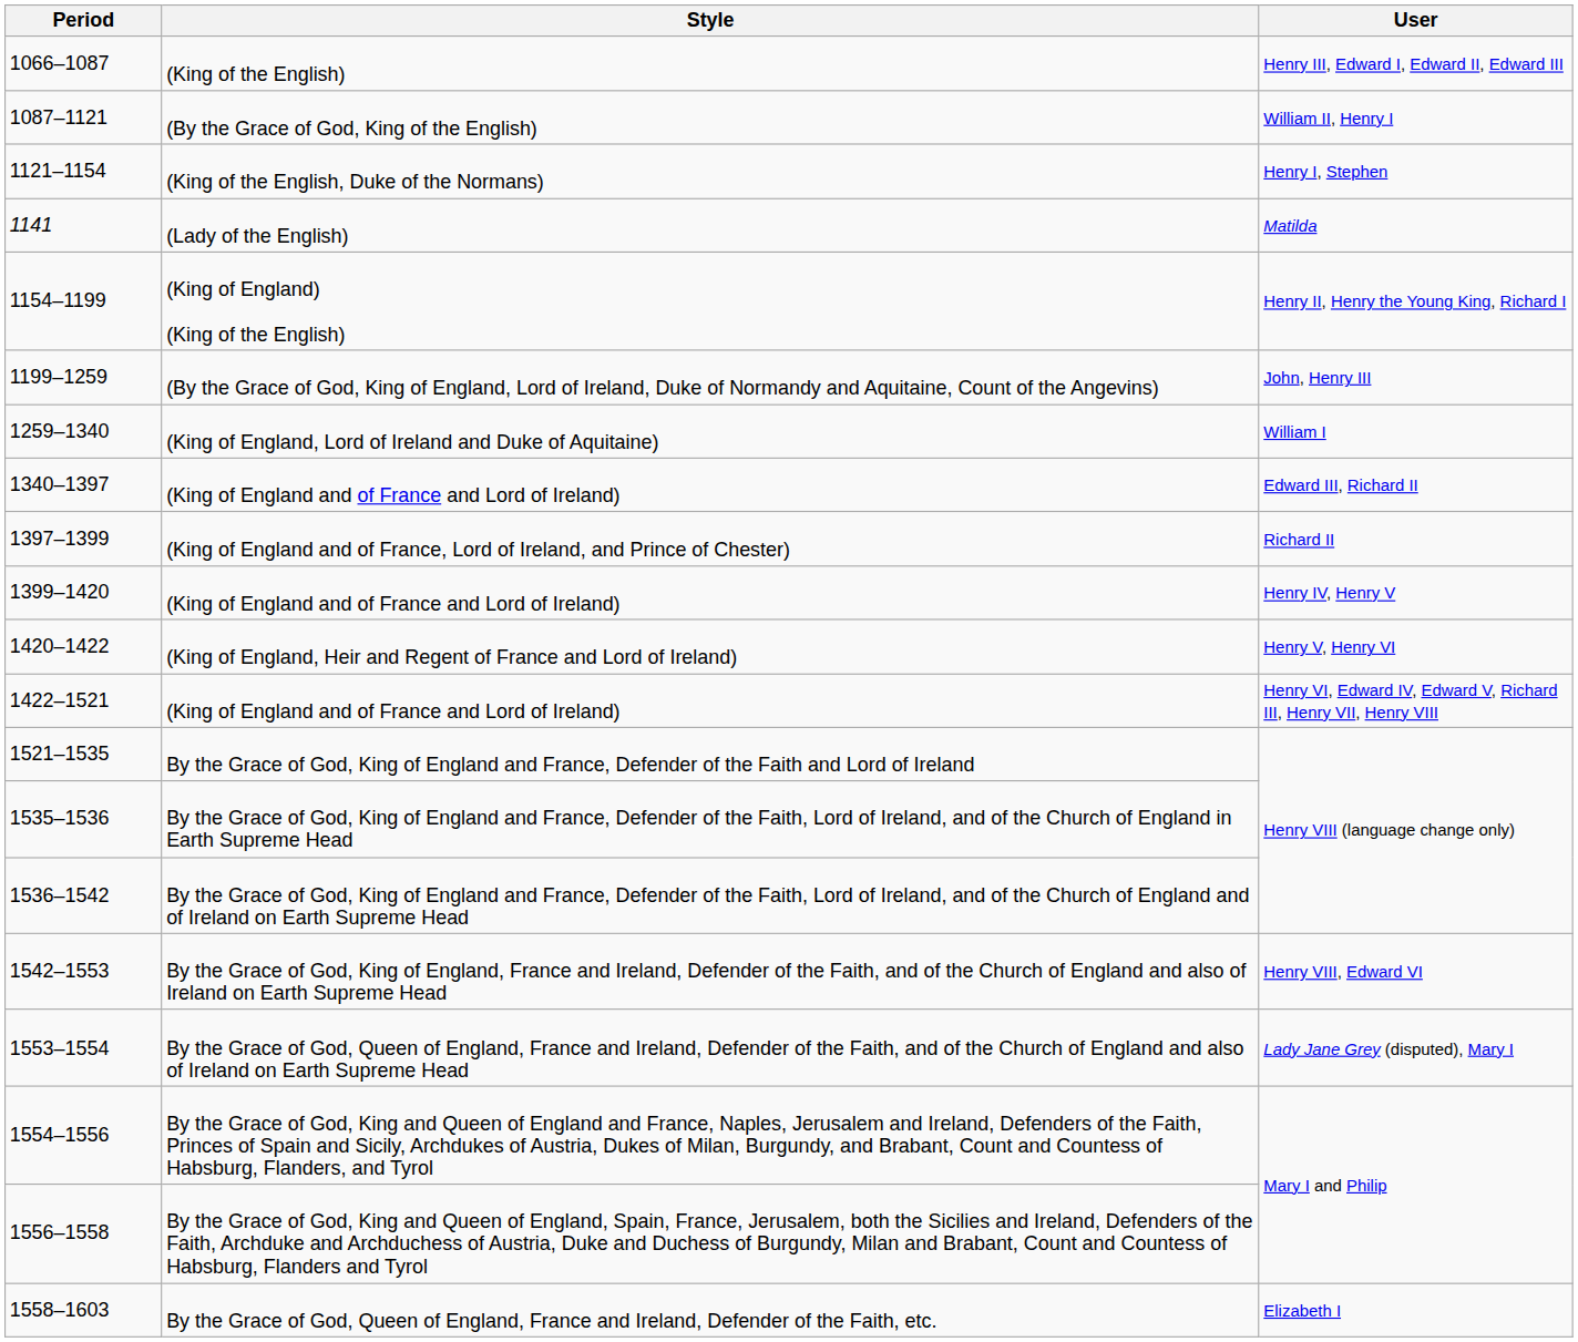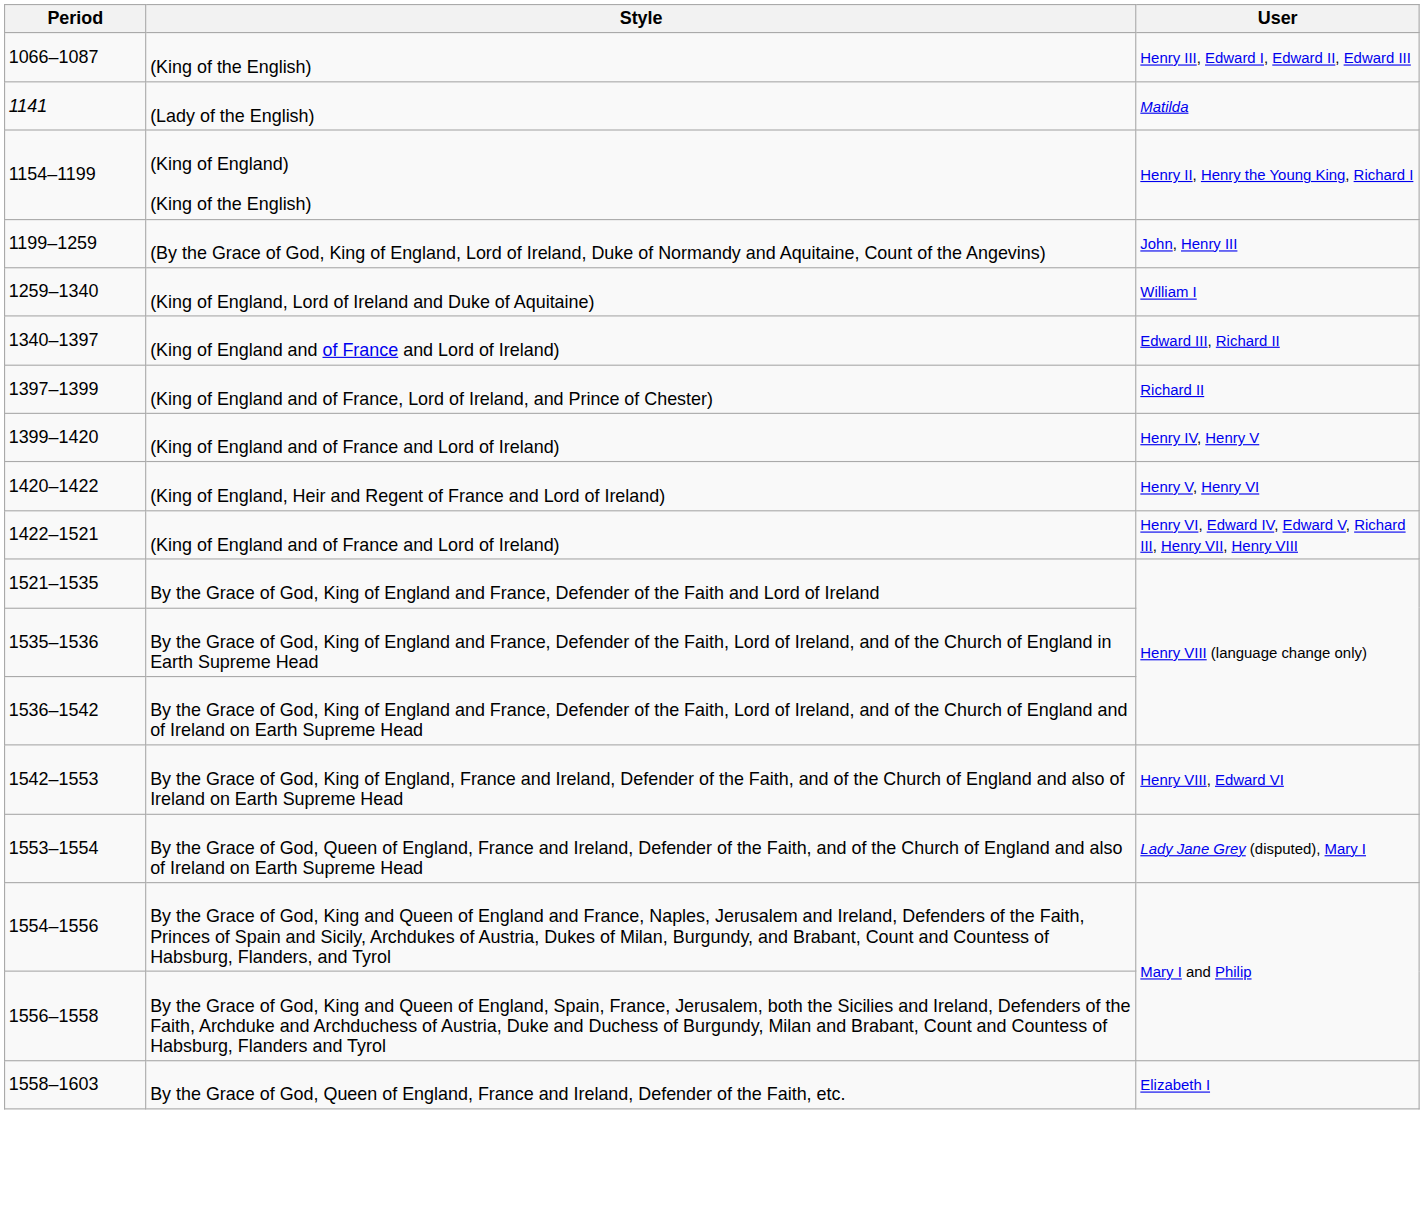- row: 1087–1121 | (By the Grace of God, King of the English) | William II, Henry I
- row: 1121–1154 | (King of the English, Duke of the Normans) | Henry I, Stephen
